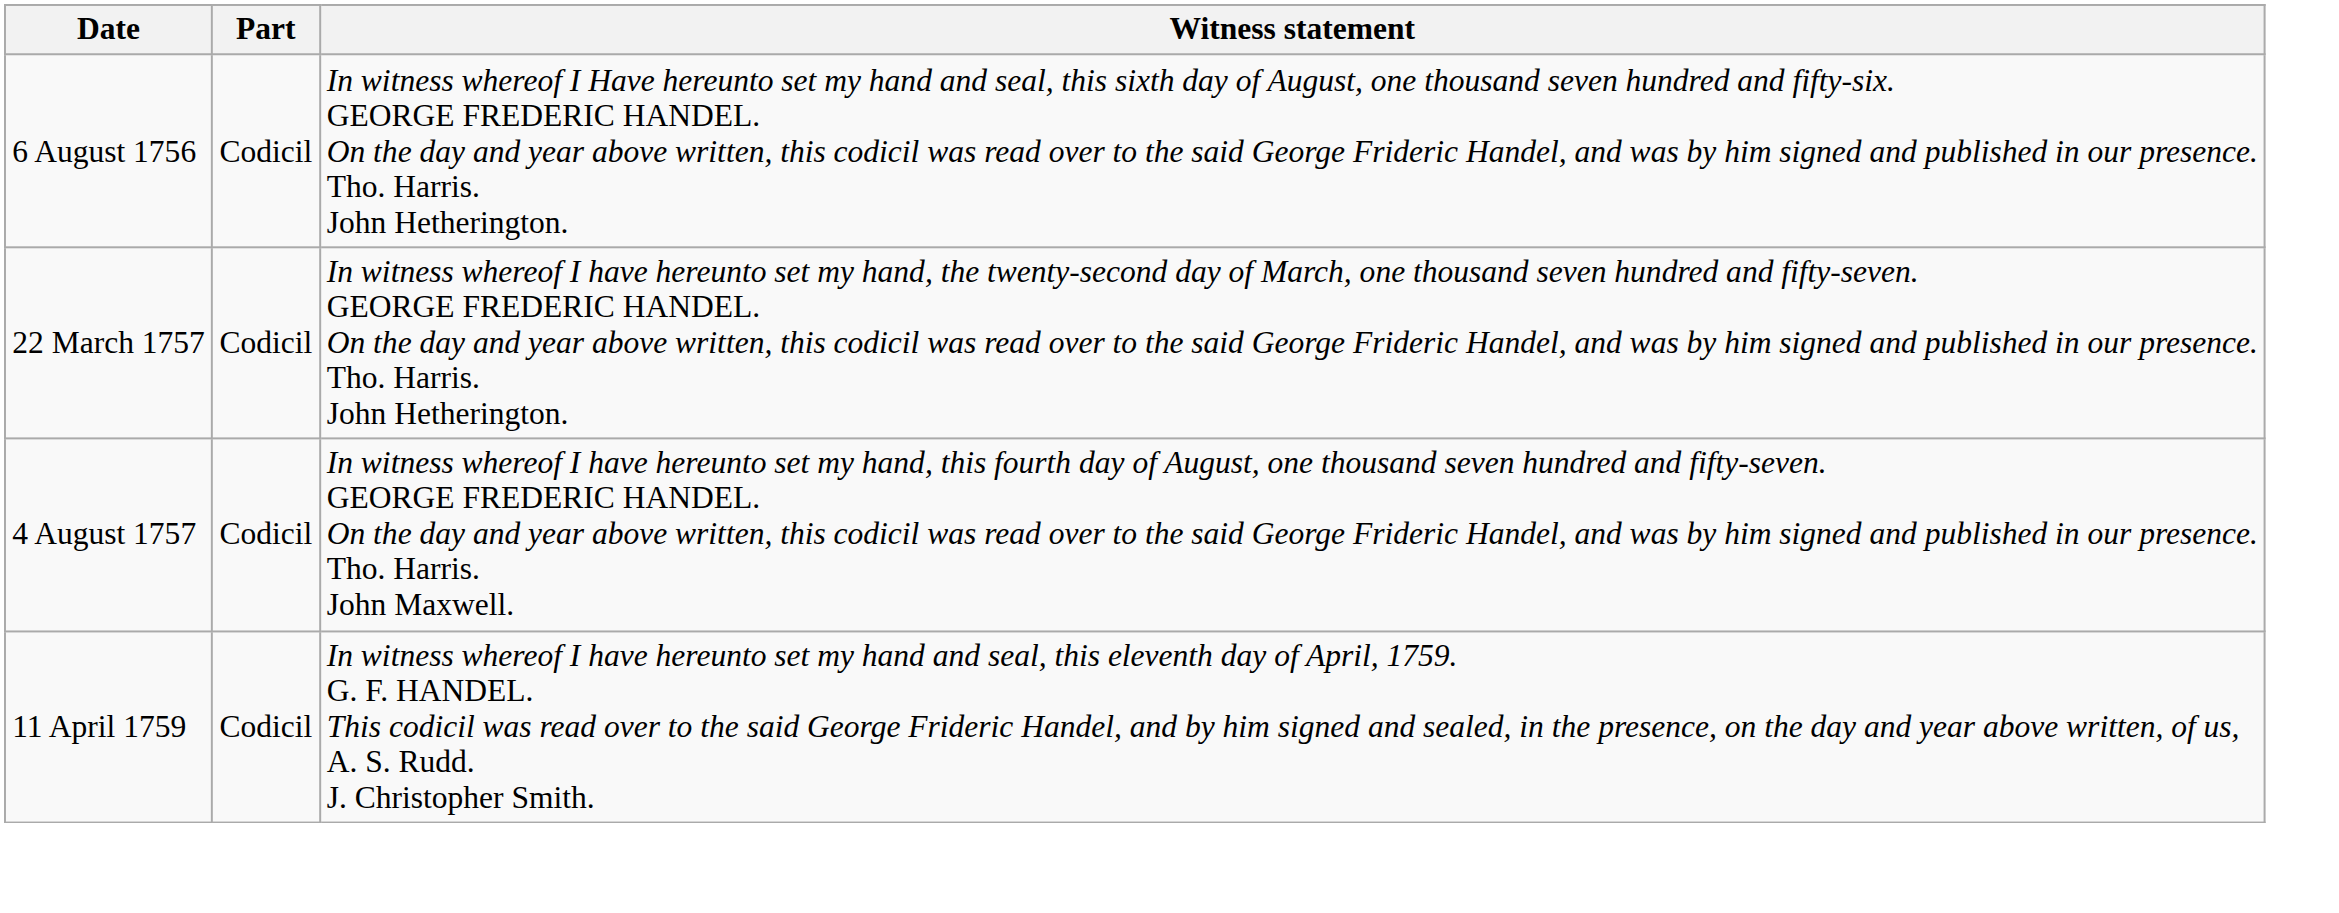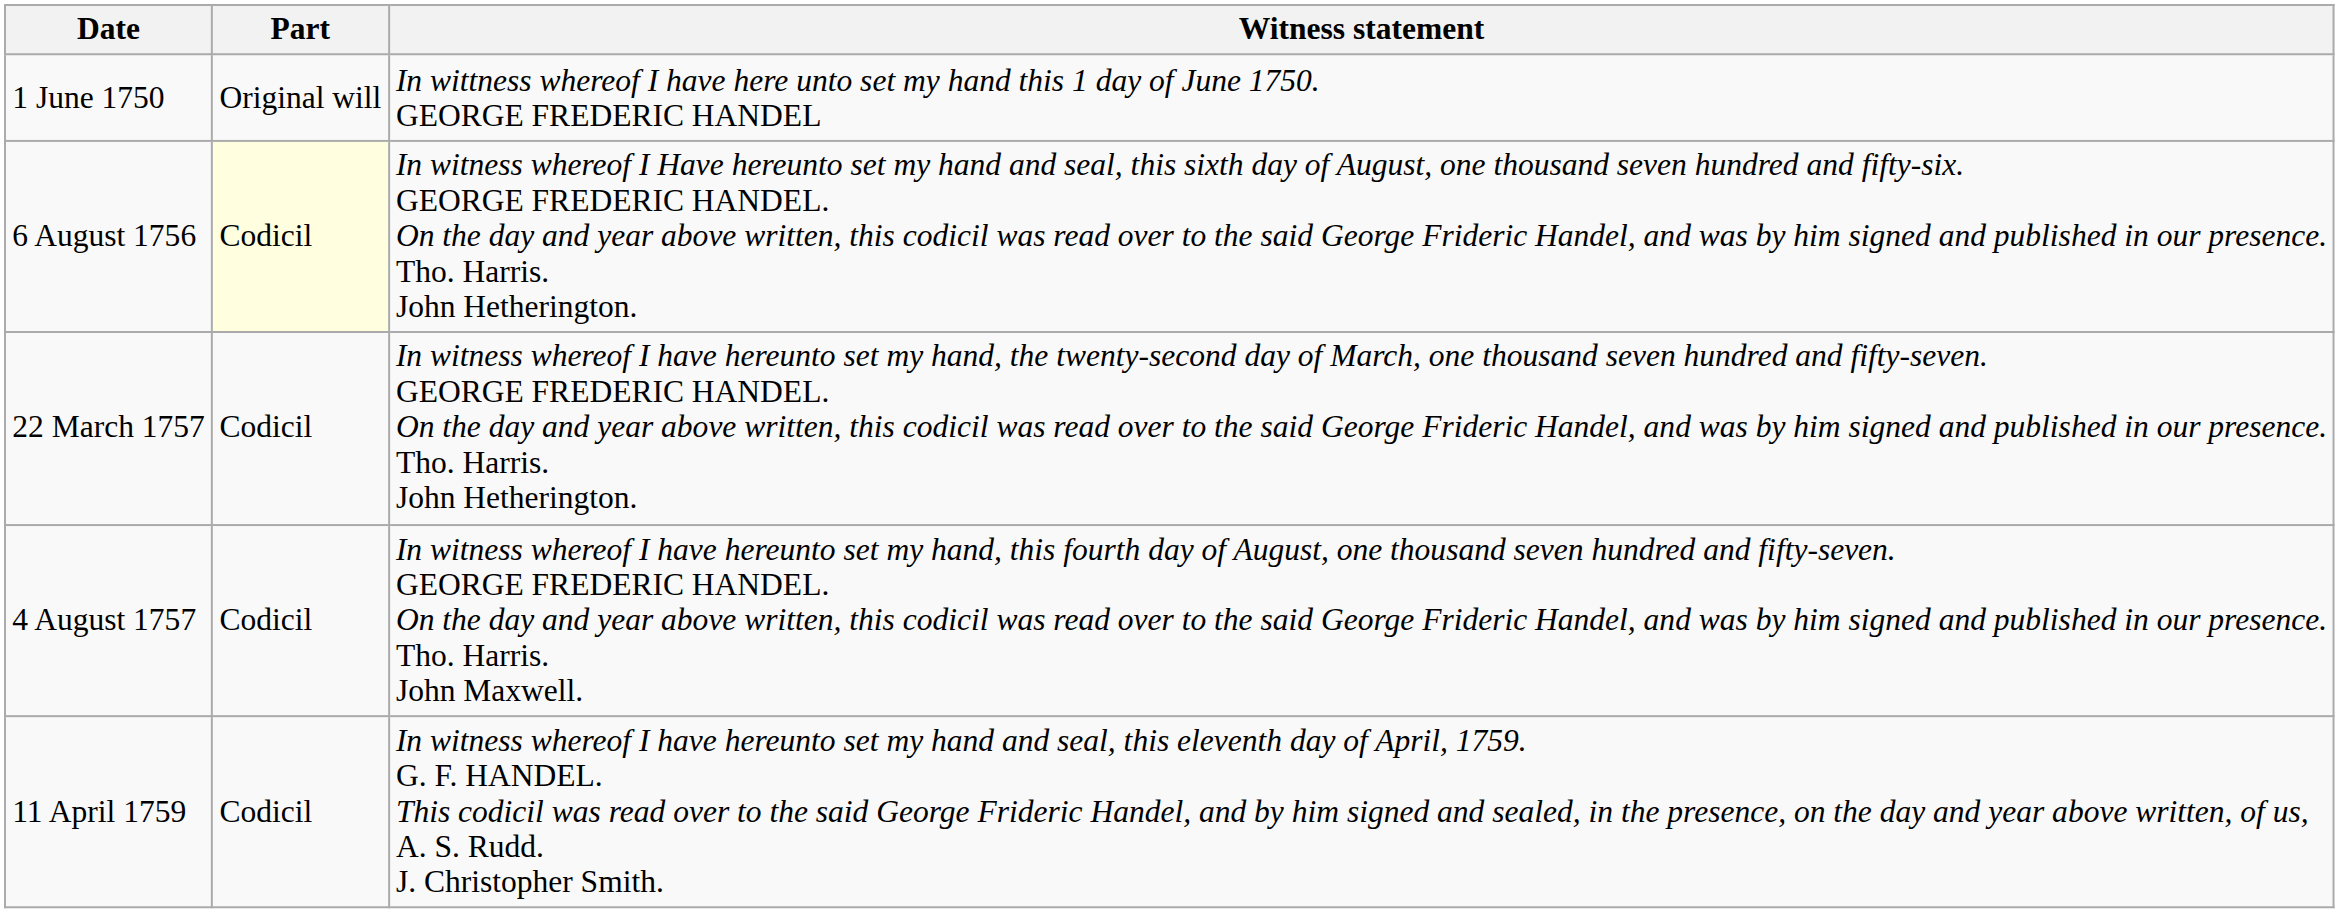+ row: 1 June 1750 | Original will | In wittness whereof I have here unto set my hand this 1 day of June 1750. GEORGE FREDERIC HANDEL
6 August 1756 | Part: no background -> lightyellow background
